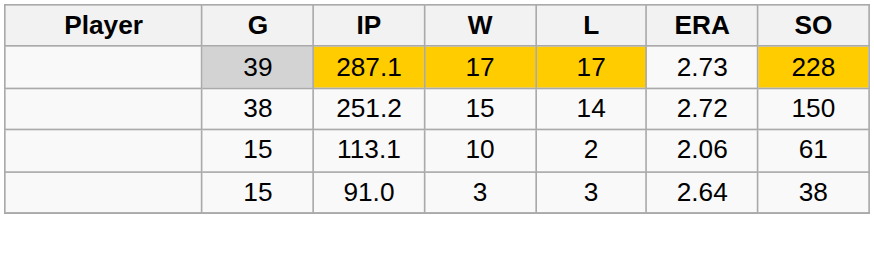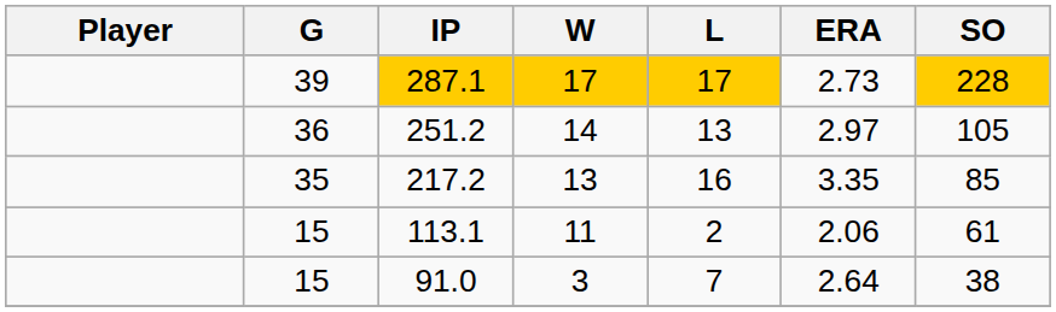287.1 | G: lightgrey background -> no background
251.2 | G: 38 -> 36
251.2 | W: 15 -> 14
251.2 | L: 14 -> 13
251.2 | ERA: 2.72 -> 2.97
251.2 | SO: 150 -> 105
+ row: 35 | 217.2 | 13 | 16 | 3.35 | 85
113.1 | W: 10 -> 11
91.0 | L: 3 -> 7
